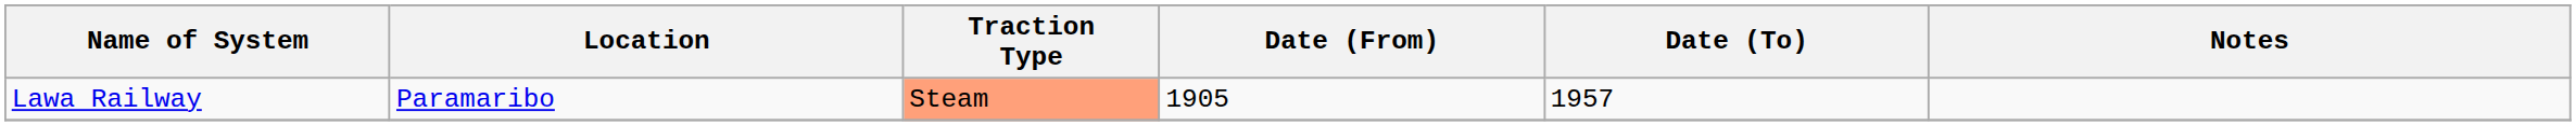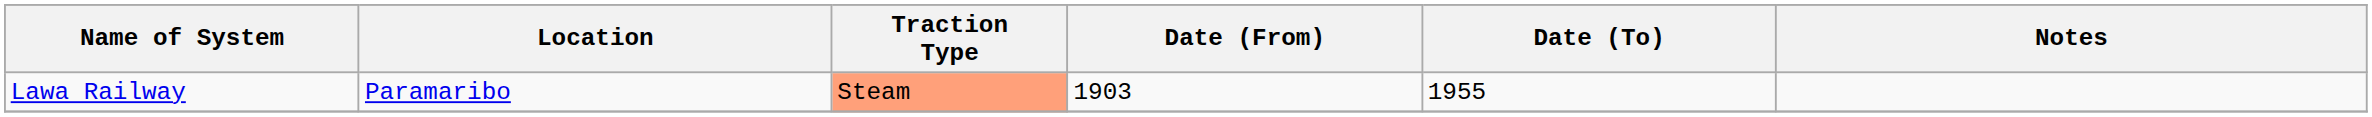Lawa Railway | Date (From): 1905 -> 1903
Lawa Railway | Date (To): 1957 -> 1955
